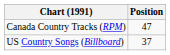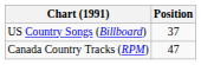rows swapped: Canada Country Tracks (RPM) <-> US Country Songs (Billboard)
